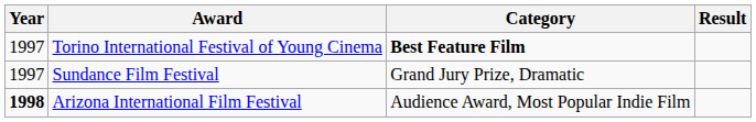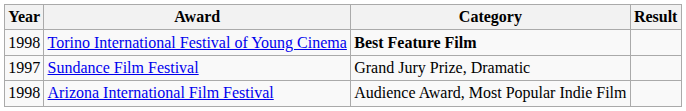Torino International Festival of Young Cinema | Year: 1997 -> 1998
Arizona International Film Festival | Year: bold -> normal
